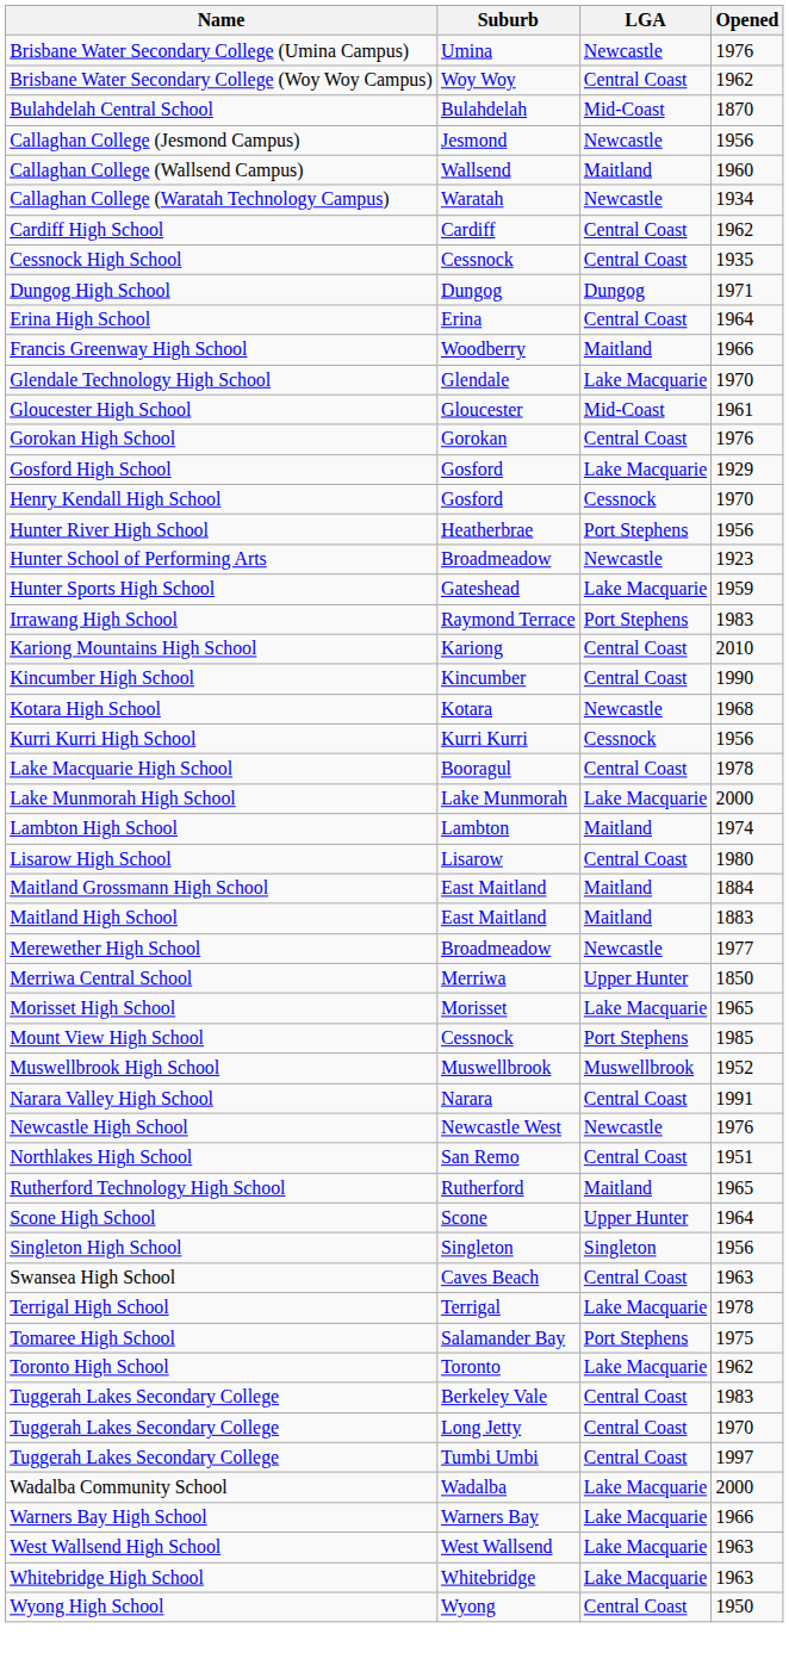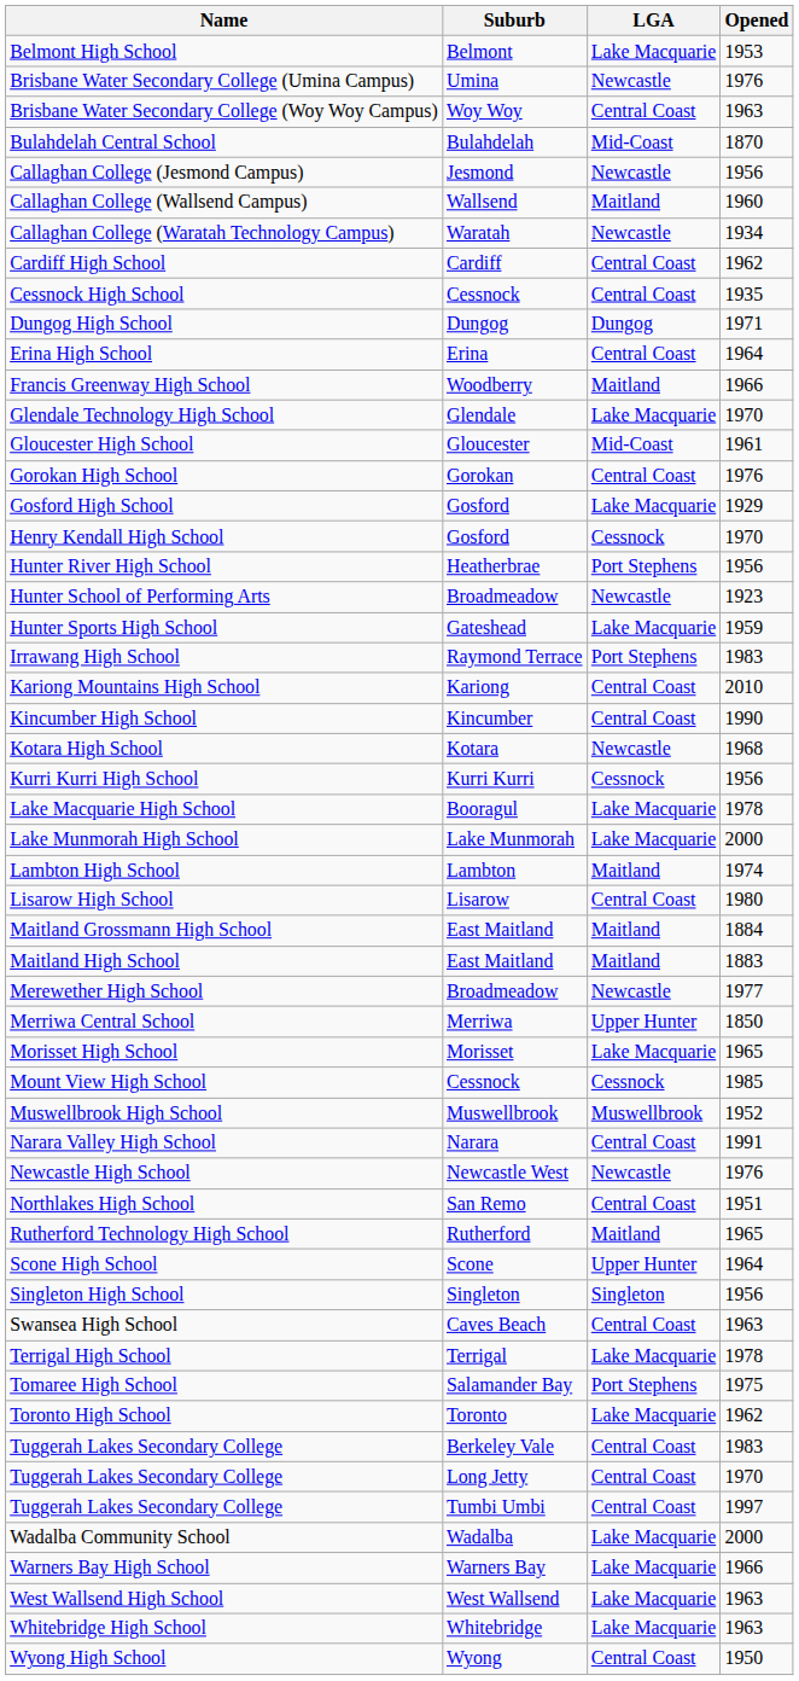+ row: Belmont High School | Belmont | Lake Macquarie | 1953
Brisbane Water Secondary College (Woy Woy Campus) | Opened: 1962 -> 1963
Lake Macquarie High School | LGA: Central Coast -> Lake Macquarie
Mount View High School | LGA: Port Stephens -> Cessnock
